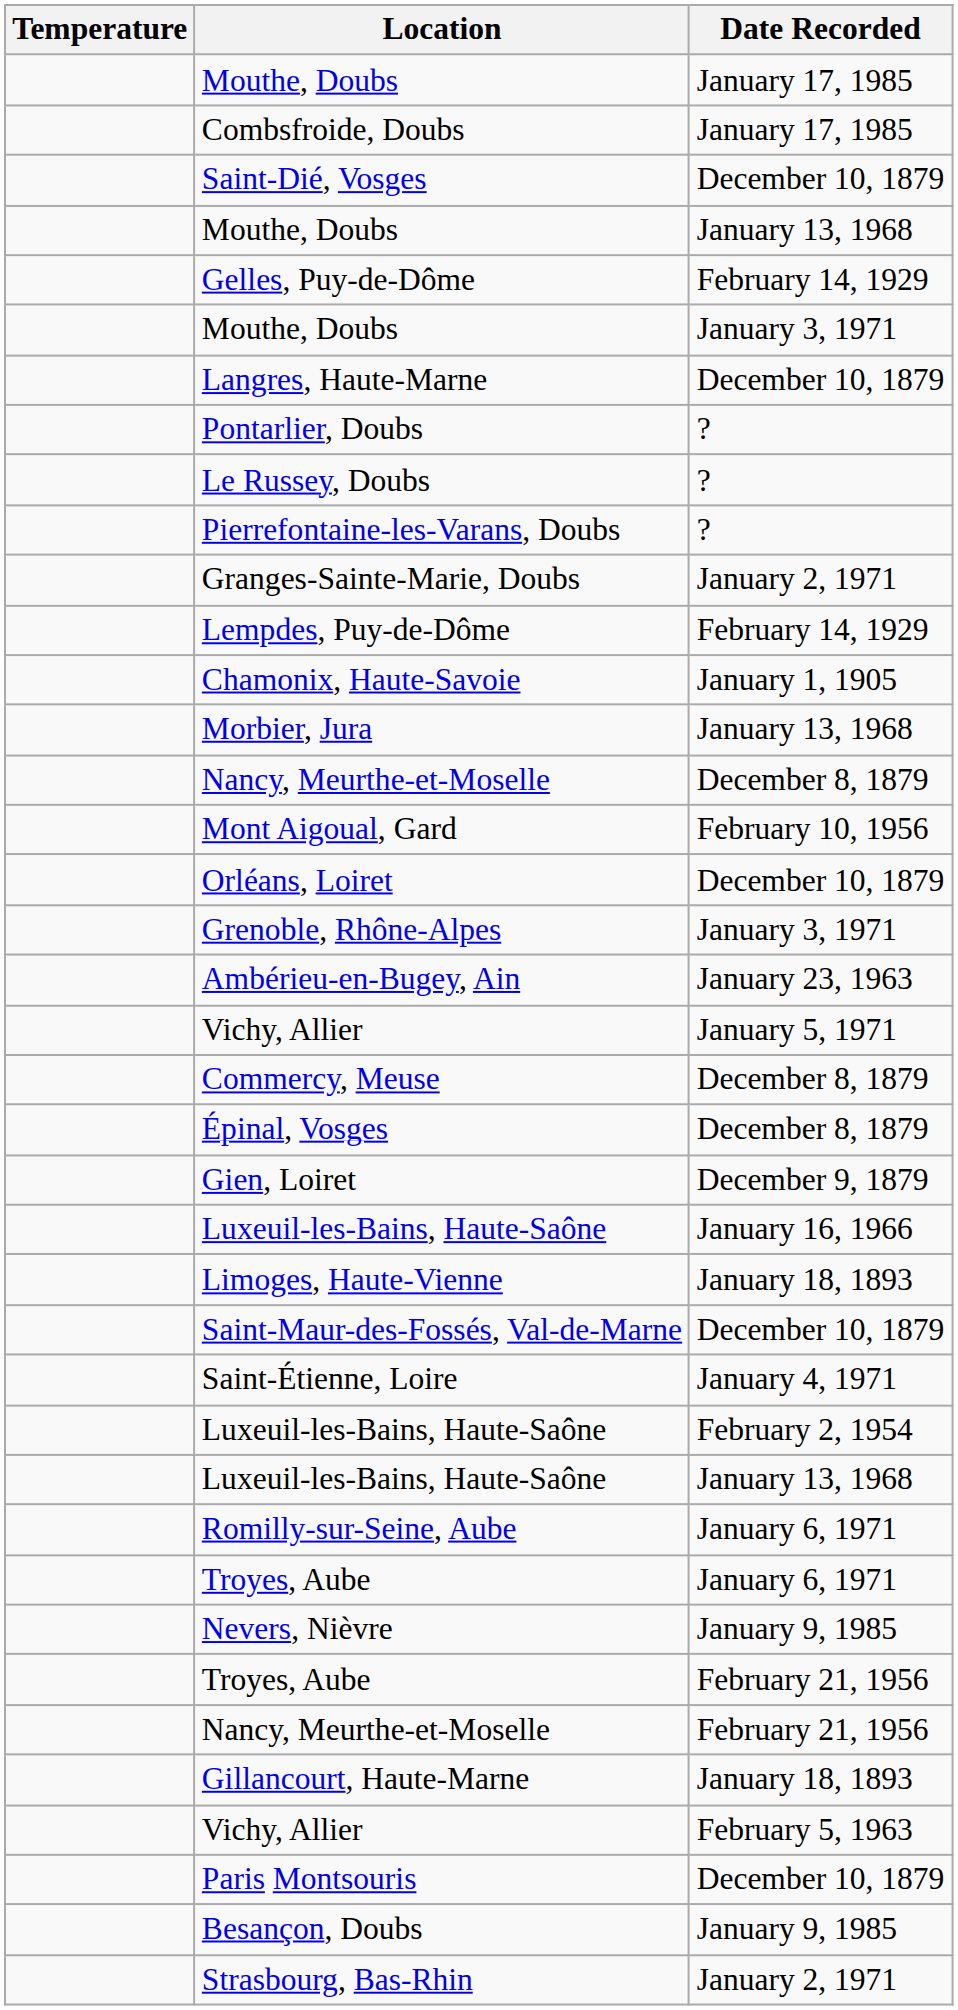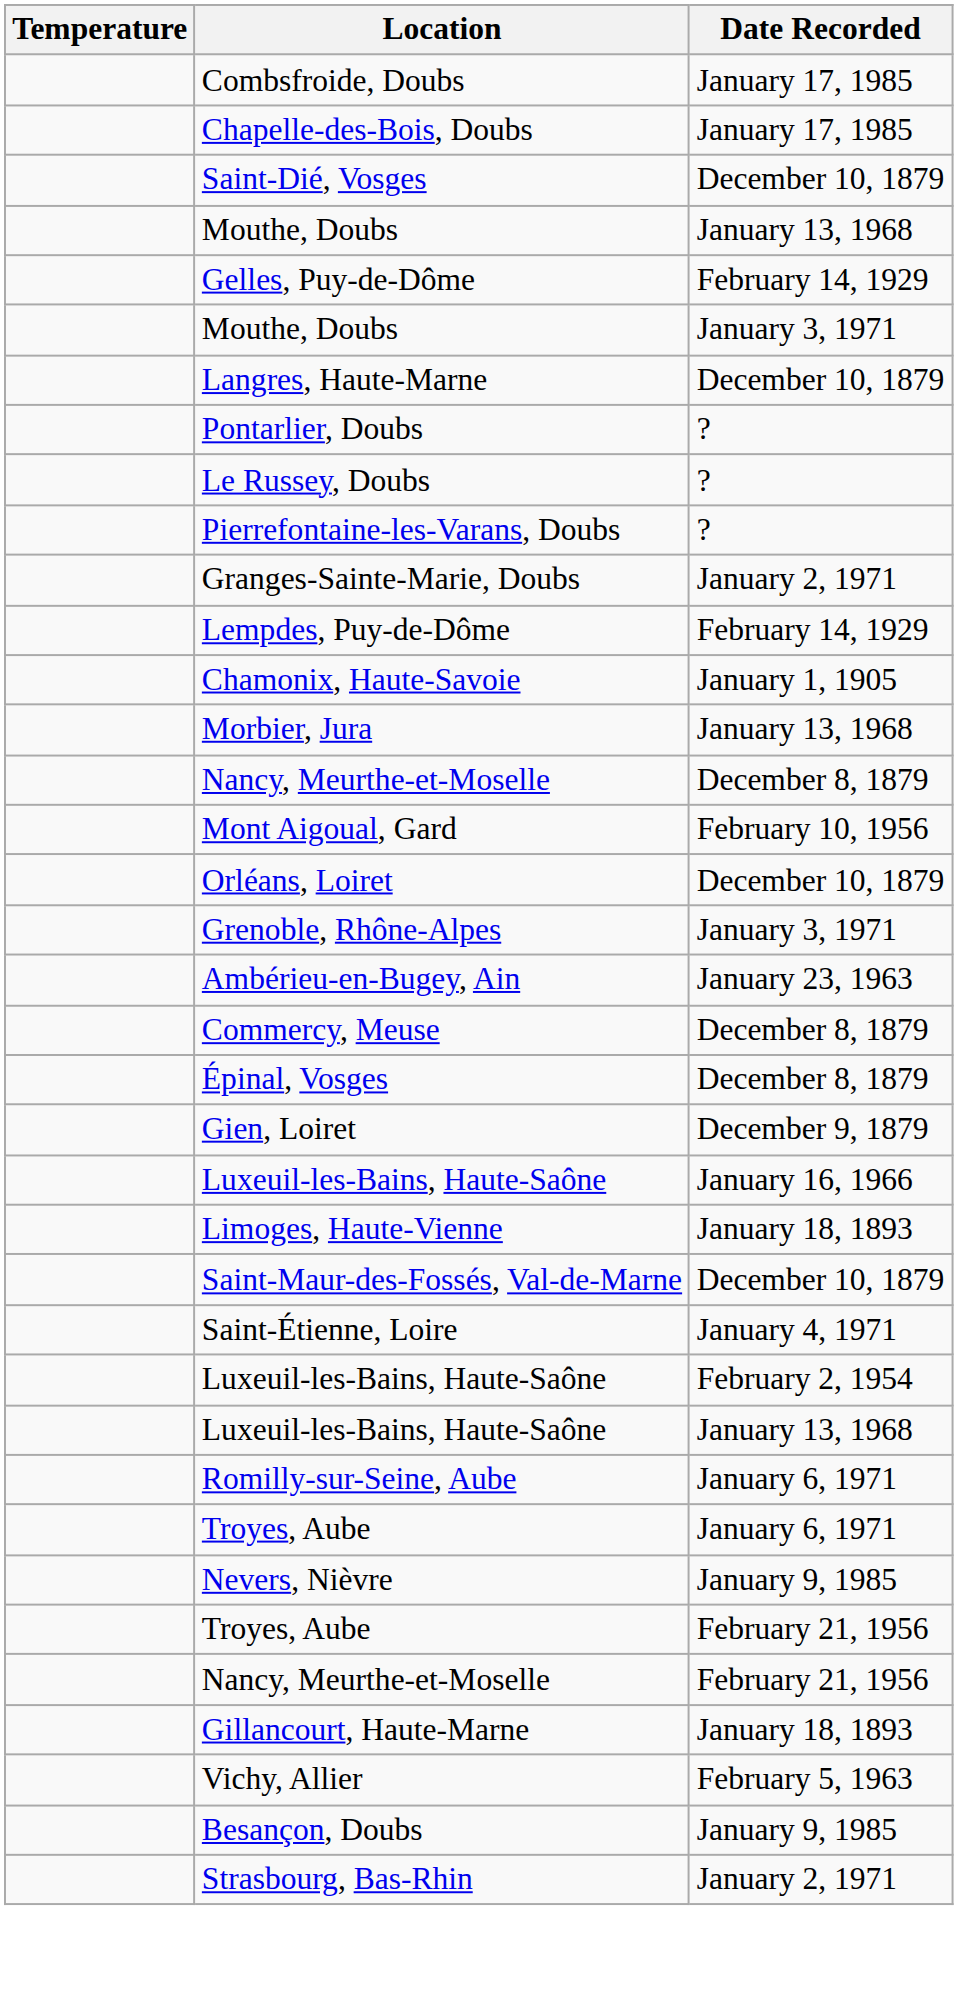- row: Mouthe, Doubs | January 17, 1985
+ row: Chapelle-des-Bois, Doubs | January 17, 1985
- row: Vichy, Allier | January 5, 1971
- row: Paris Montsouris | December 10, 1879
